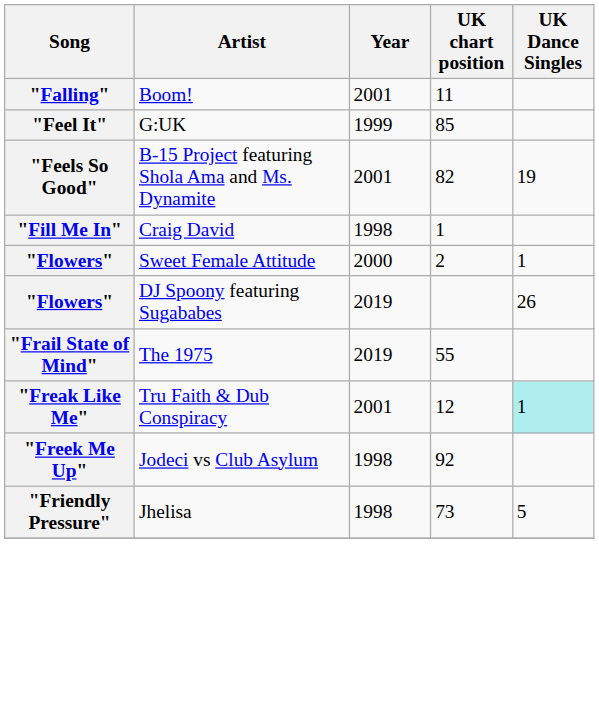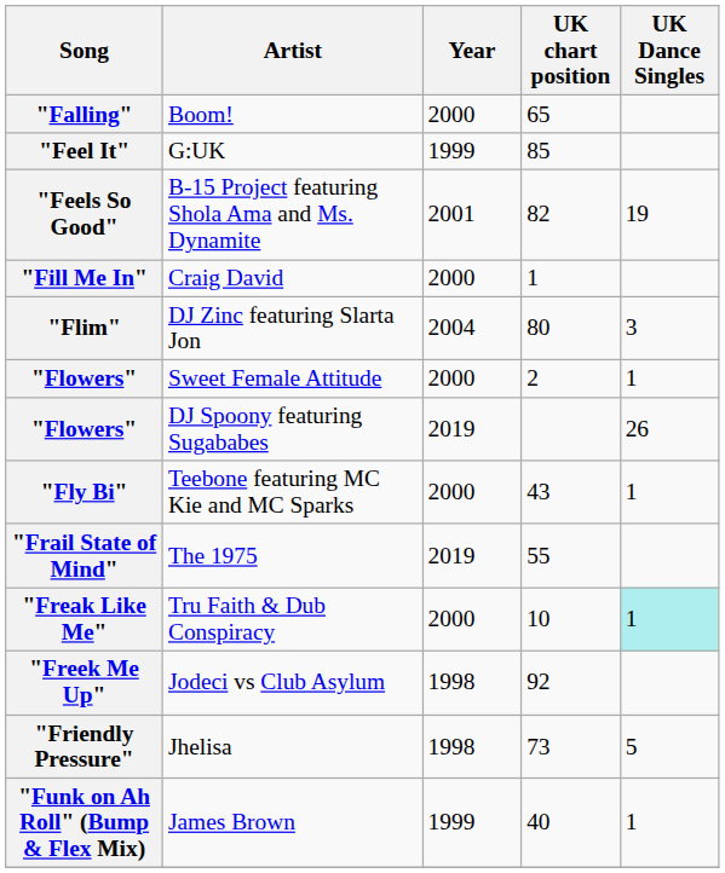"Falling" | Year: 2001 -> 2000
"Falling" | UK chart position: 11 -> 65
"Fill Me In" | Year: 1998 -> 2000
+ row: "Flim" | DJ Zinc featuring Slarta Jon | 2004 | 80 | 3
+ row: "Fly Bi" | Teebone featuring MC Kie and MC Sparks | 2000 | 43 | 1
"Freak Like Me" | Year: 2001 -> 2000
"Freak Like Me" | UK chart position: 12 -> 10
+ row: "Funk on Ah Roll" (Bump & Flex Mix) | James Brown | 1999 | 40 | 1
